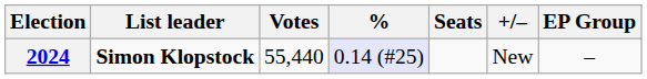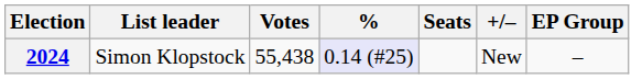2024 | List leader: bold -> normal
2024 | Votes: 55,440 -> 55,438
